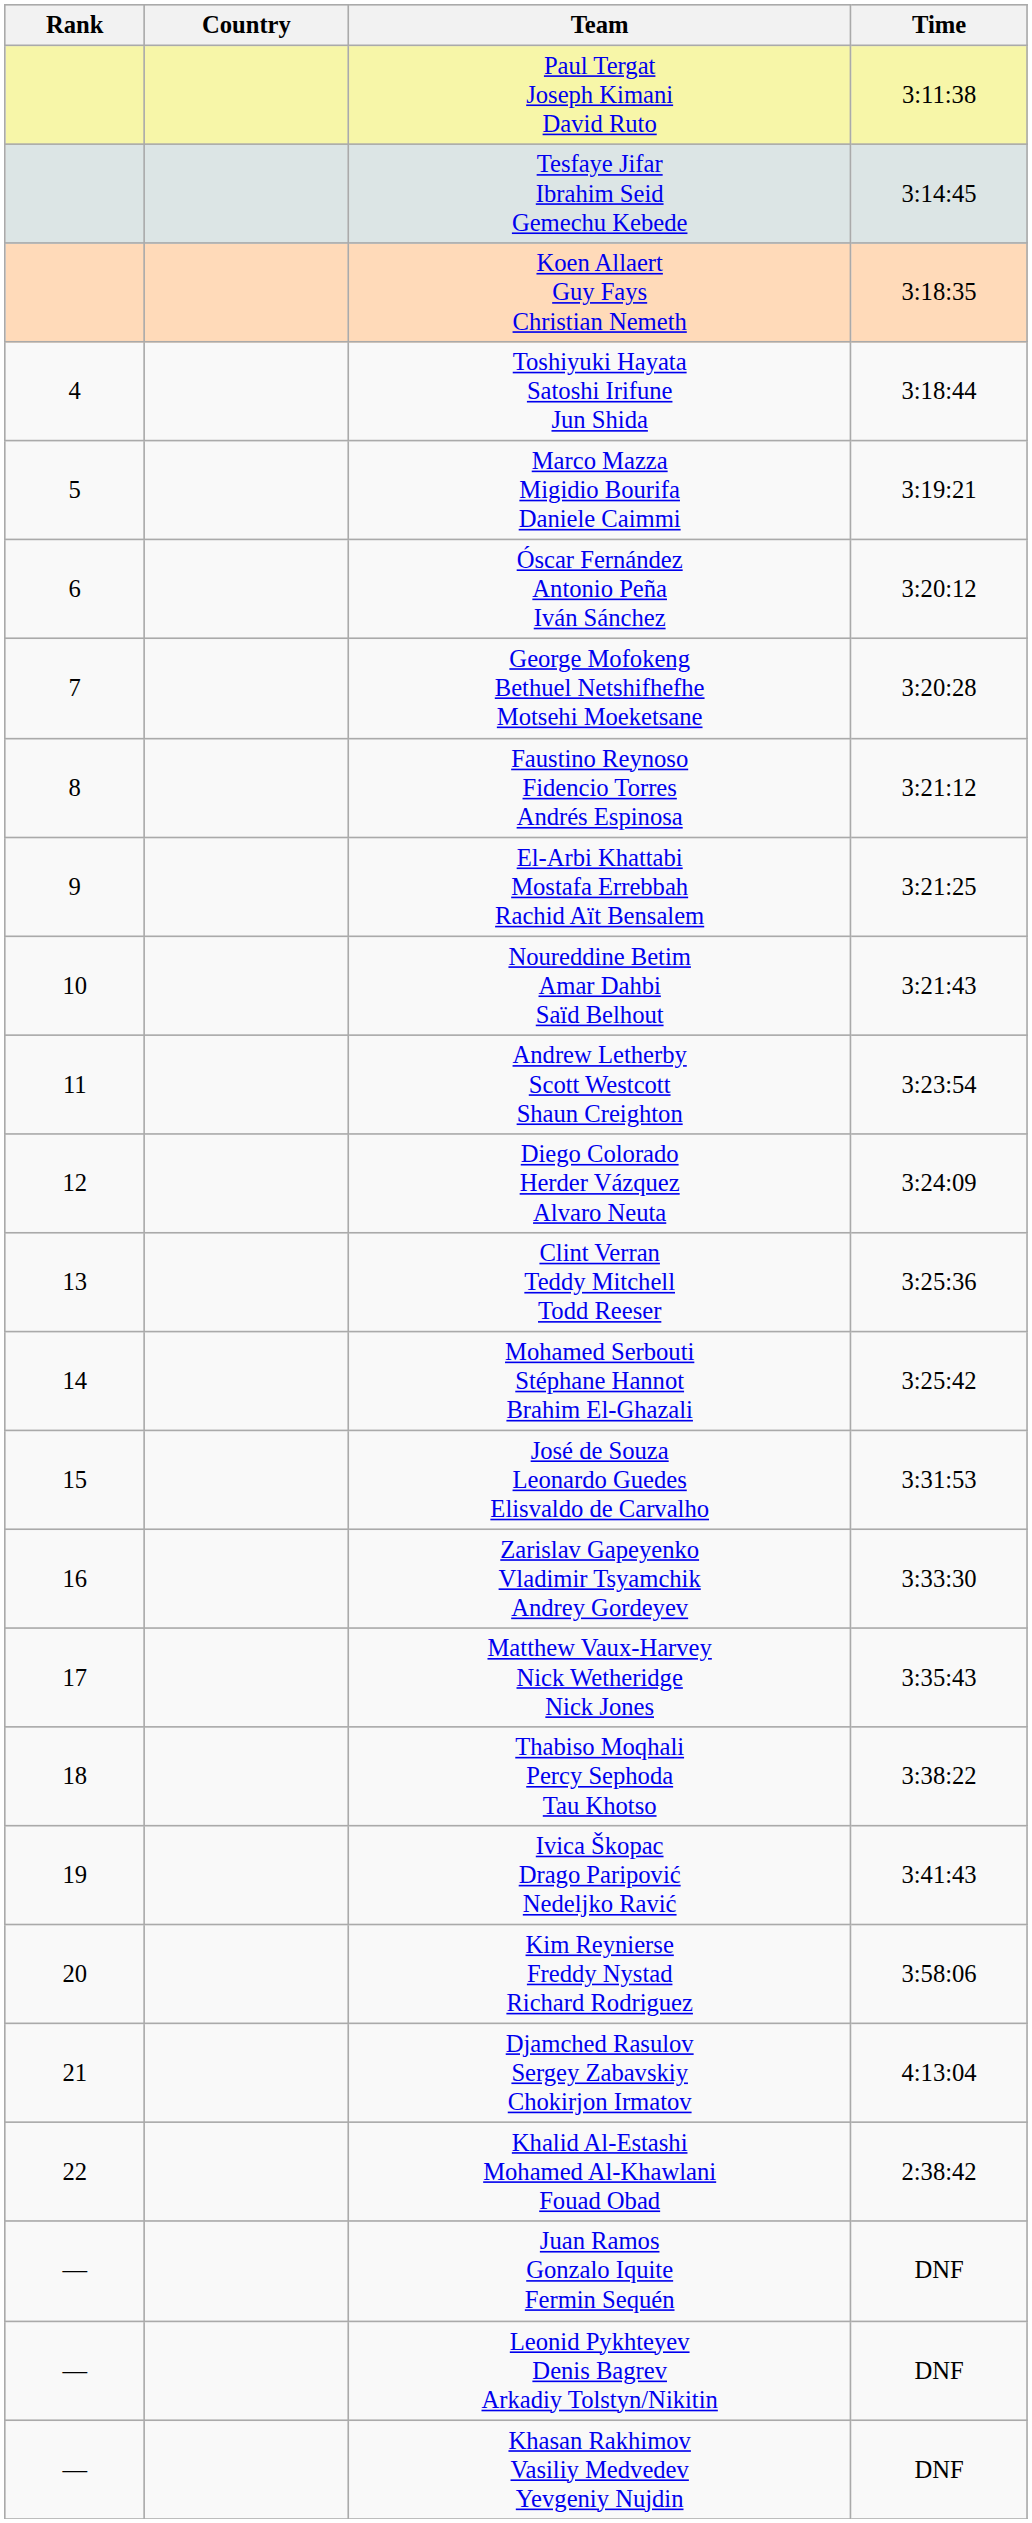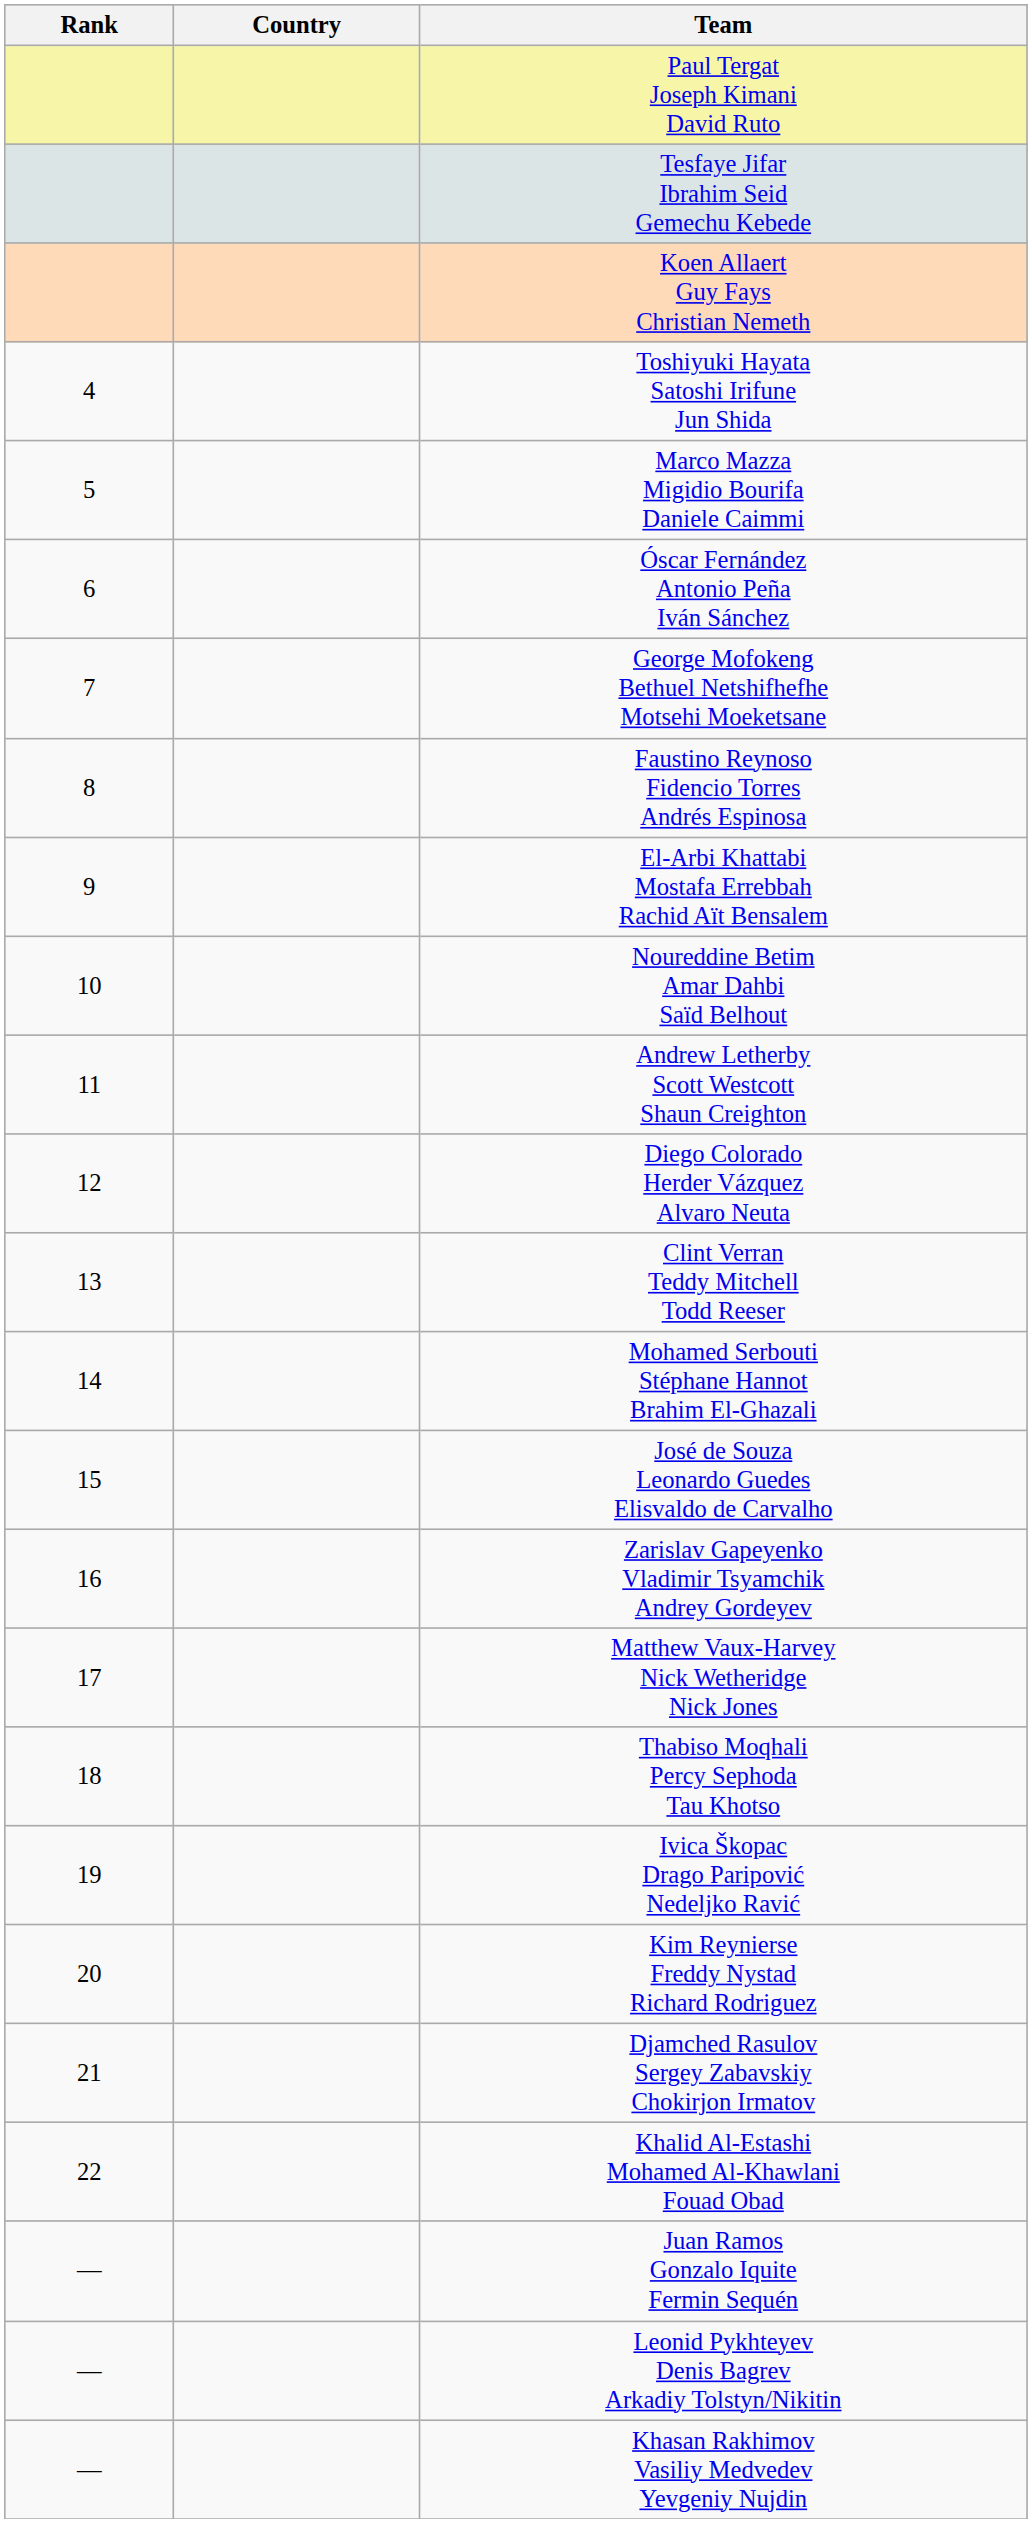- column: Time | 3:11:38 | 3:14:45 | 3:18:35 | 3:18:44 | 3:19:21 | 3:20:12 | 3:20:28 | 3:21:12 | 3:21:25 | 3:21:43 | 3:23:54 | 3:24:09 | 3:25:36 | 3:25:42 | 3:31:53 | 3:33:30 | 3:35:43 | 3:38:22 | 3:41:43 | 3:58:06 | 4:13:04 | 2:38:42 | DNF | DNF | DNF
